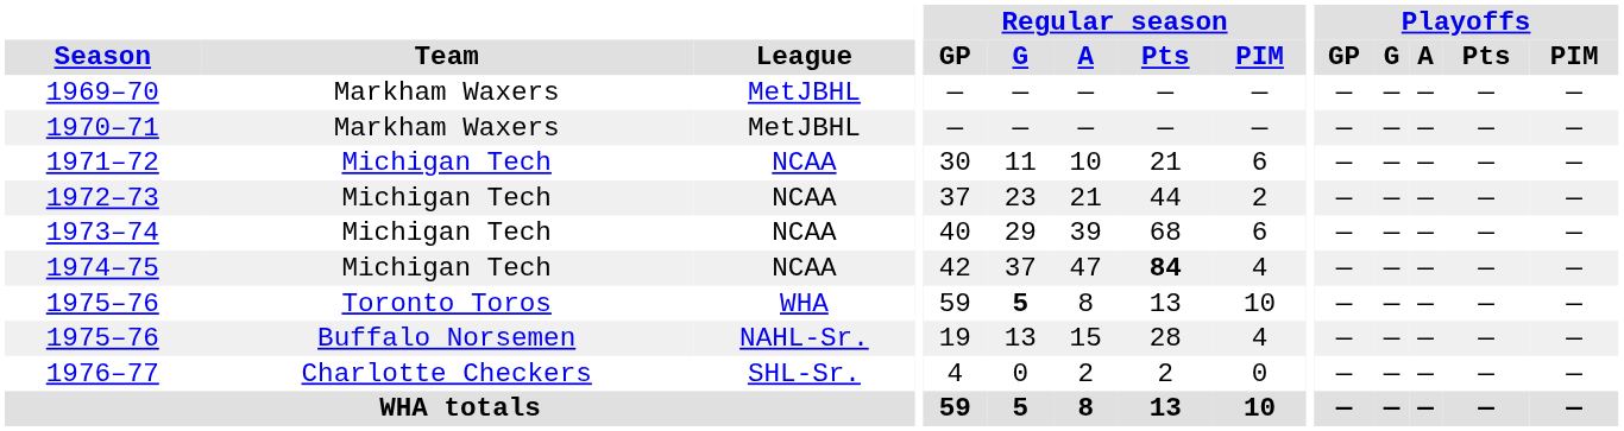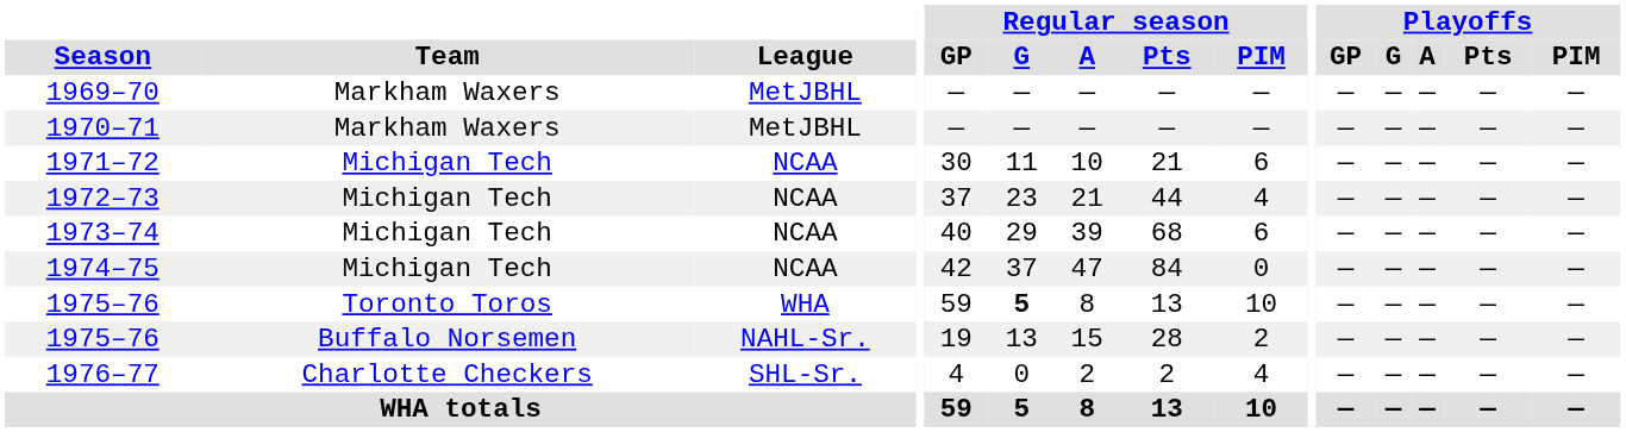1972–73 | Regular season / PIM: 2 -> 4
1974–75 | Regular season / Pts: bold -> normal
1974–75 | Regular season / PIM: 4 -> 0
1975–76 / Buffalo Norsemen | Regular season / PIM: 4 -> 2
1976–77 | Regular season / PIM: 0 -> 4
